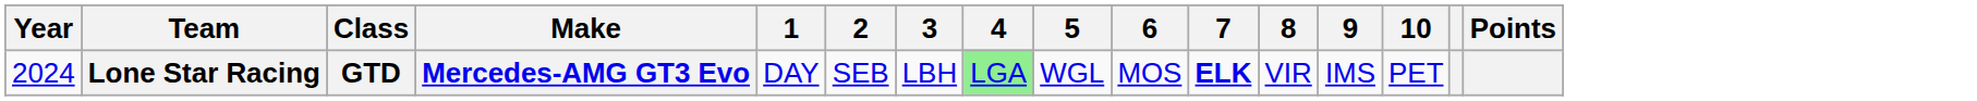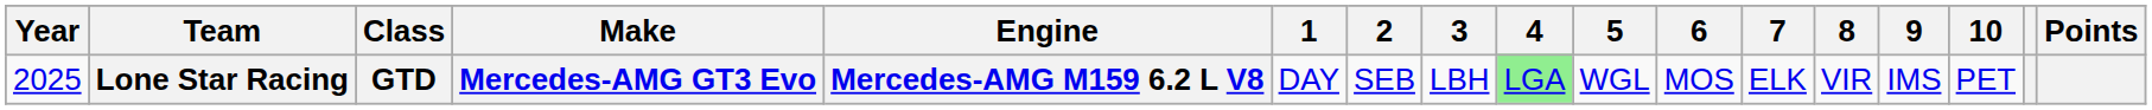+ column: Engine | Mercedes-AMG M159 6.2 L V8
Lone Star Racing | Year: 2024 -> 2025
Lone Star Racing | 7: bold -> normal
